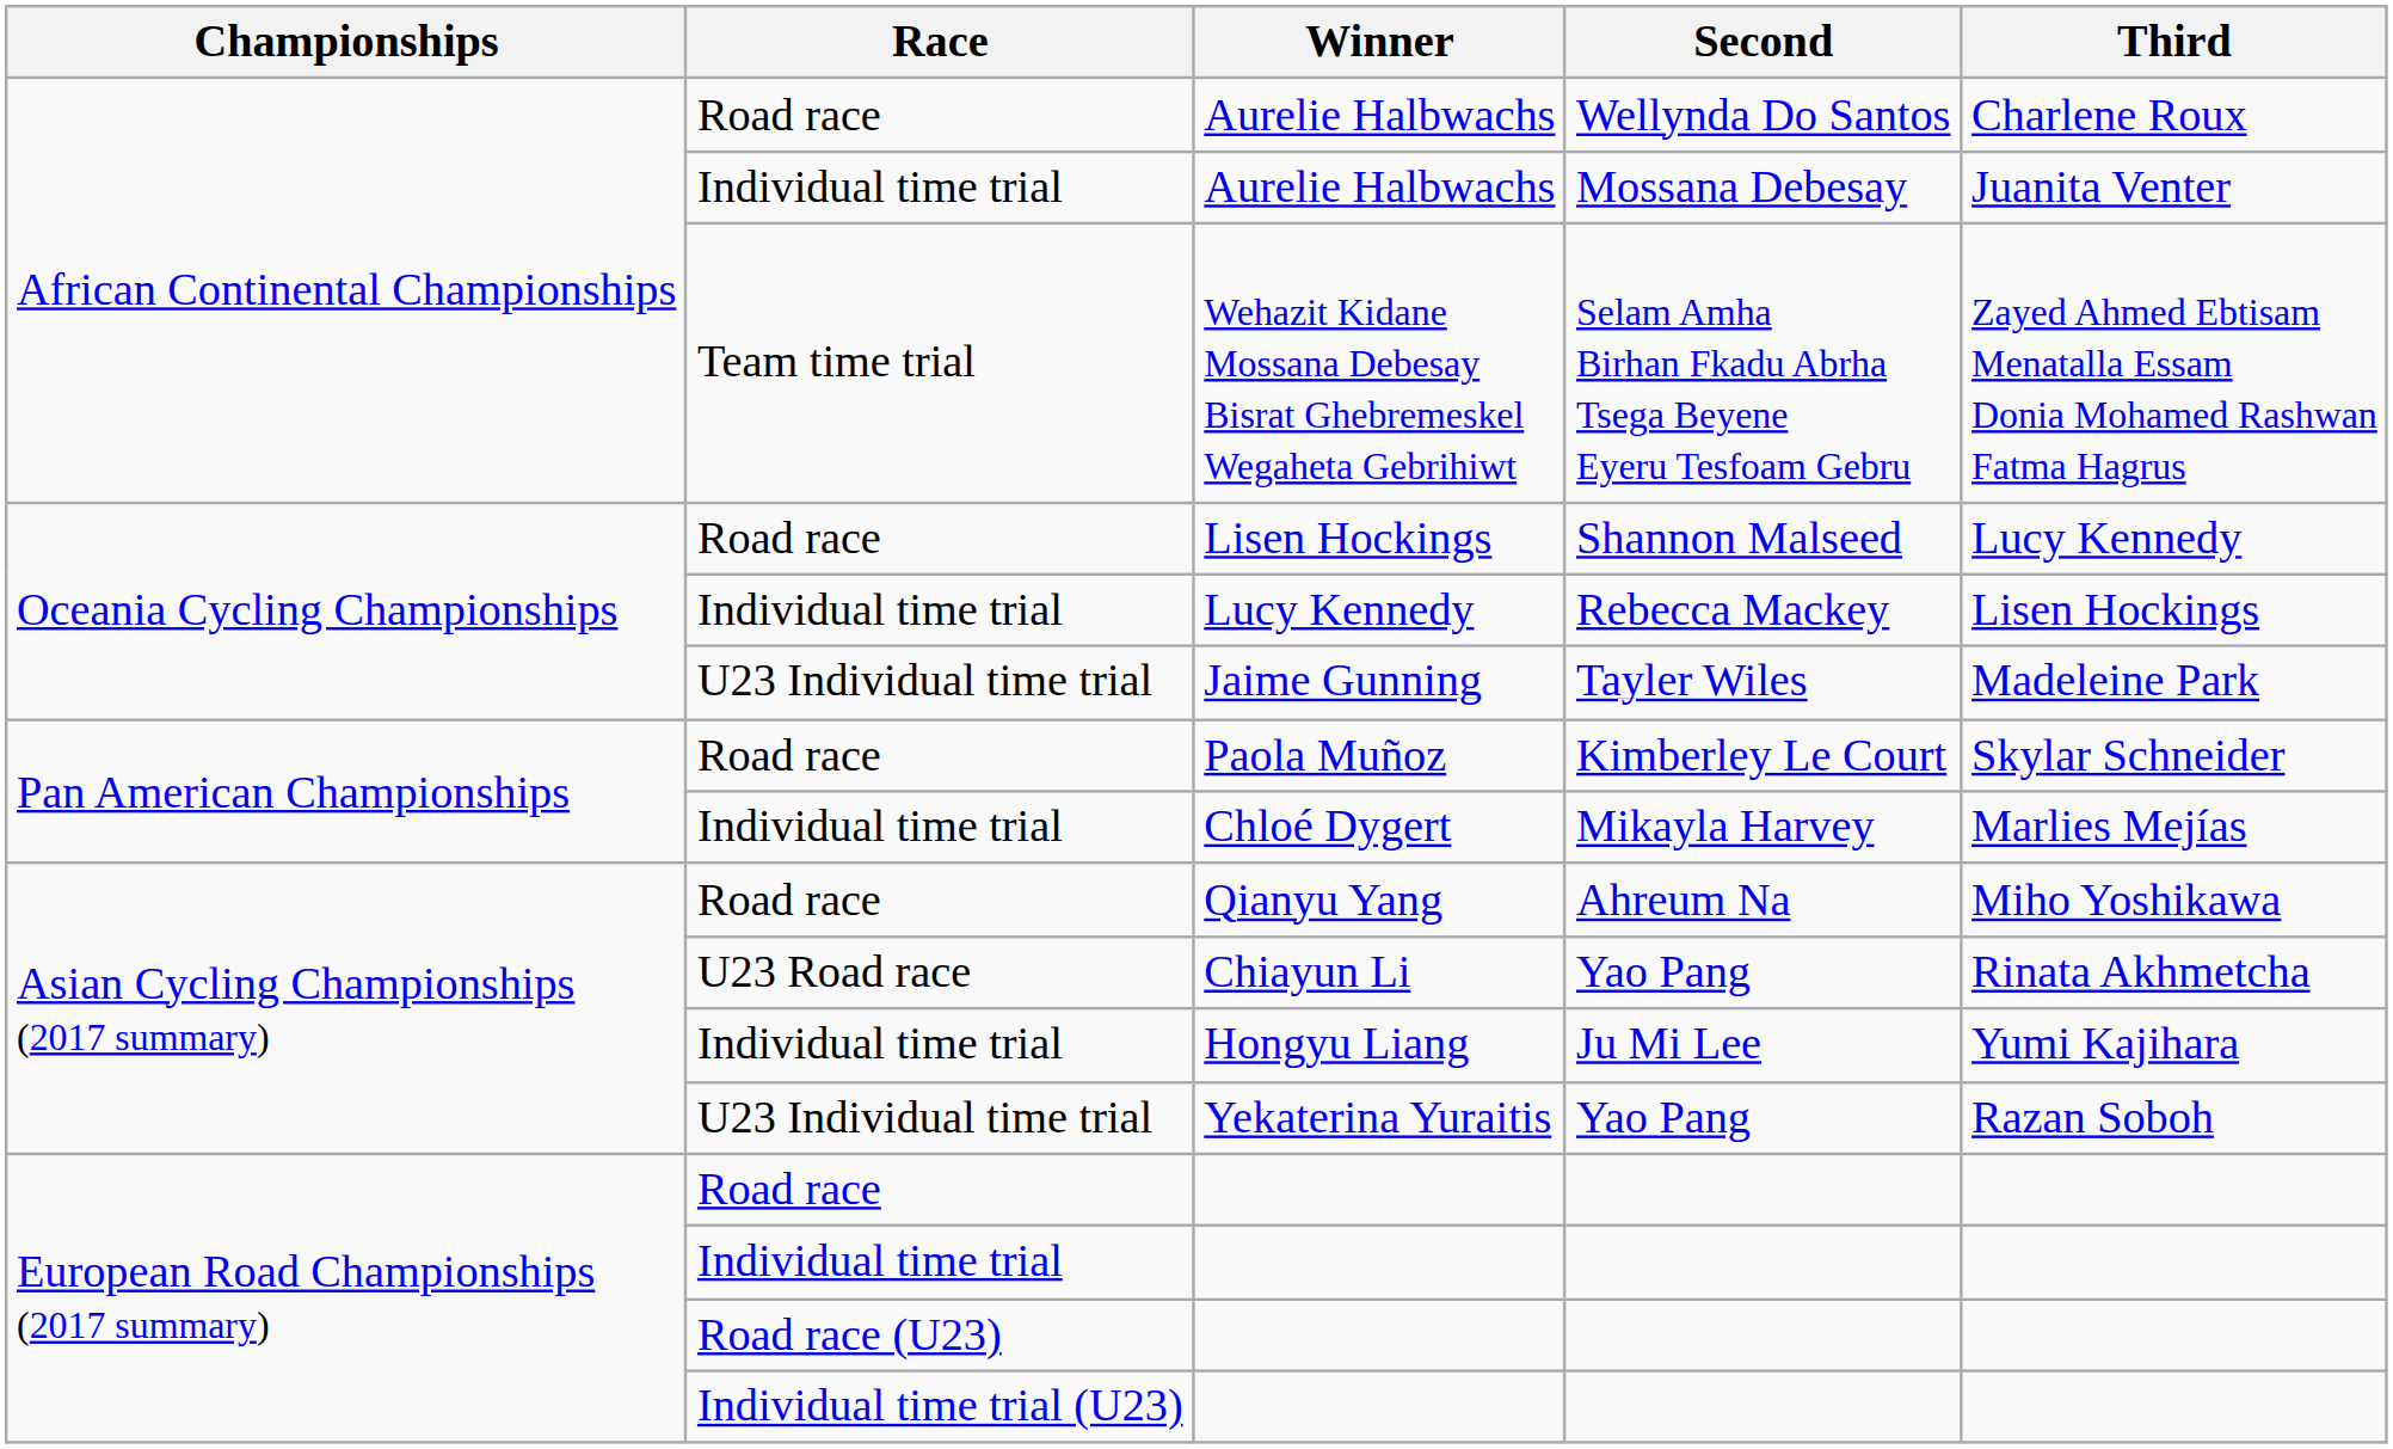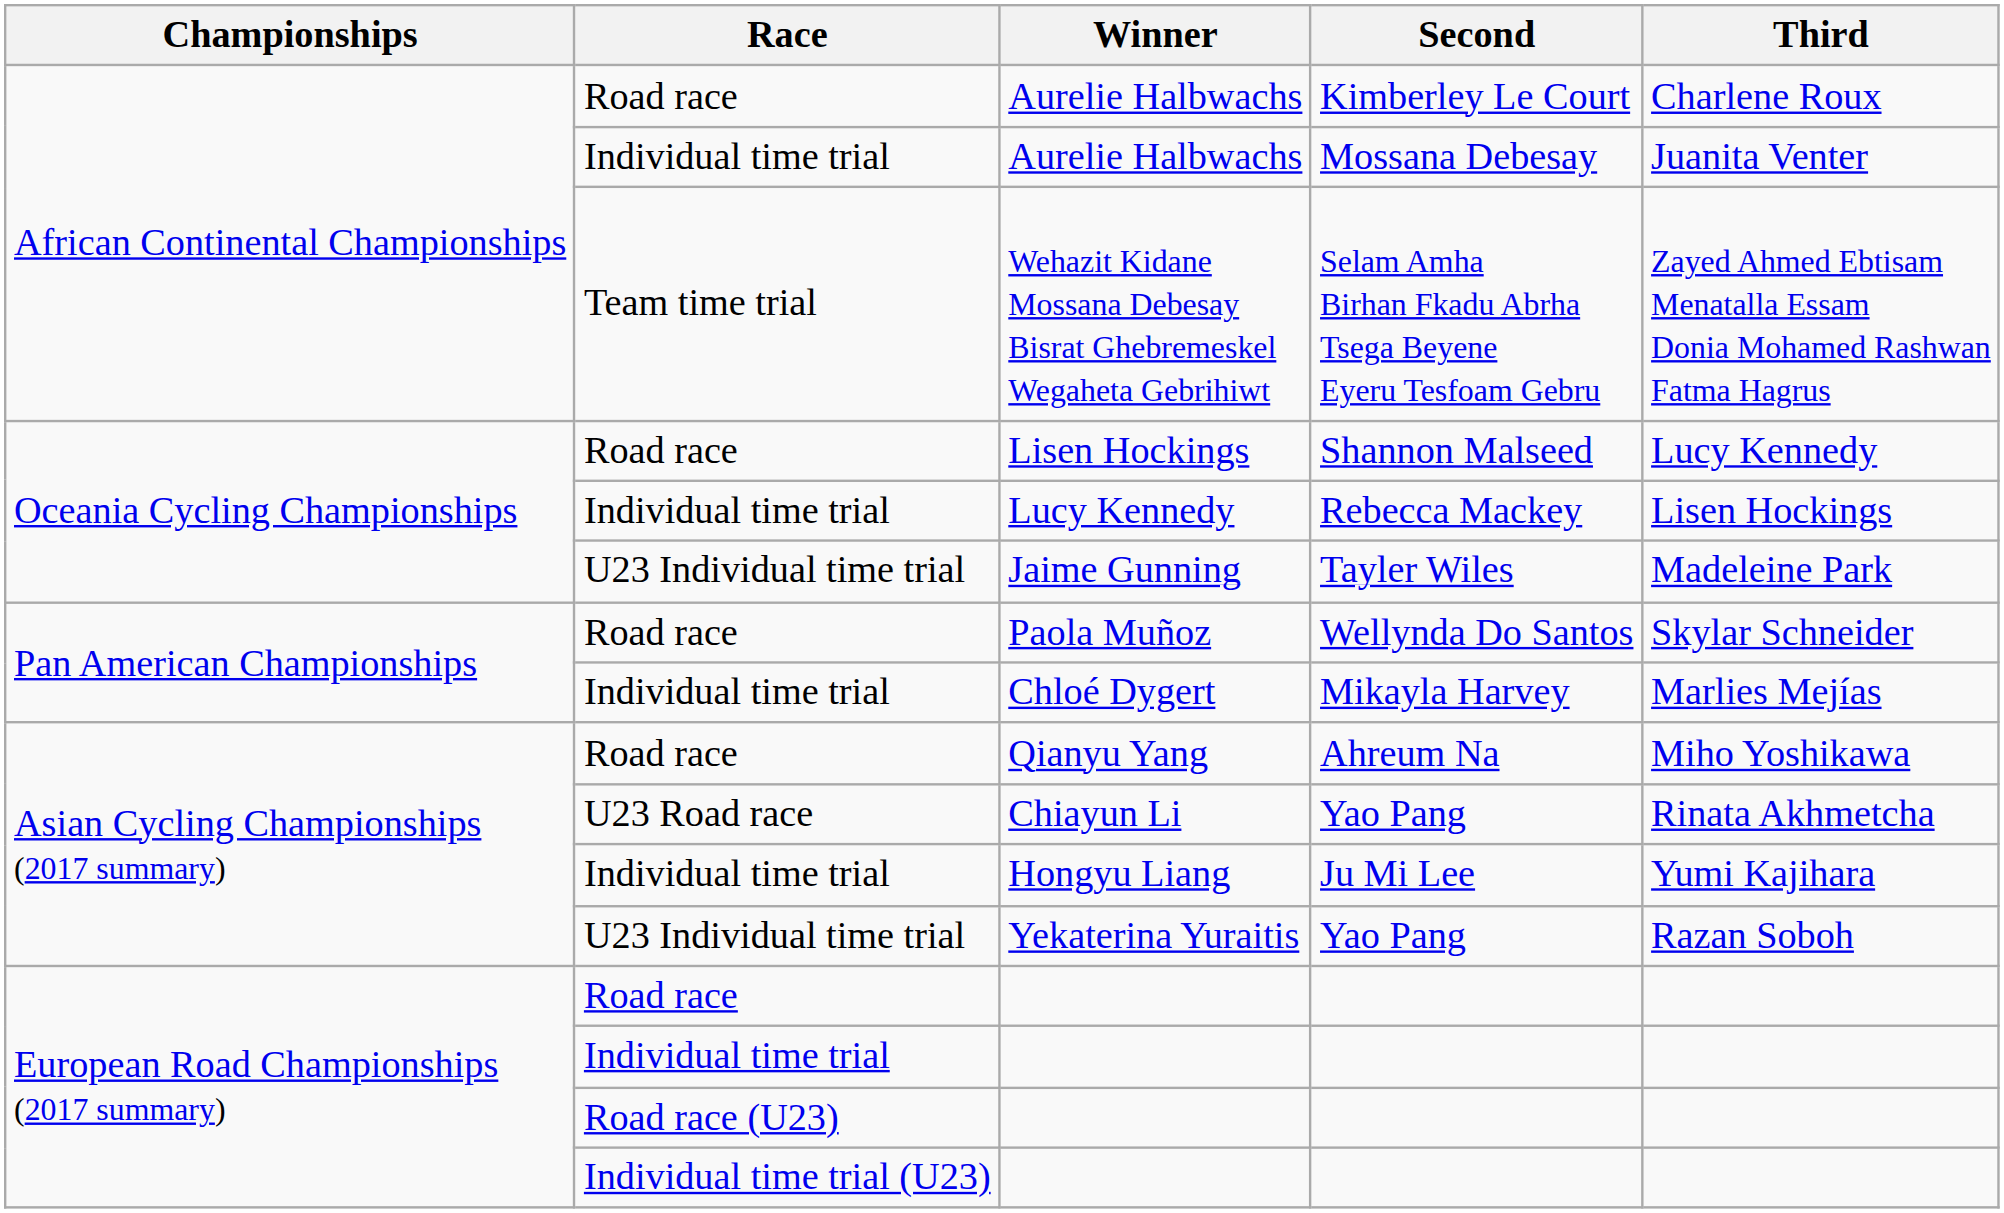Road race / Aurelie Halbwachs | Second: Wellynda Do Santos -> Kimberley Le Court
Paola Muñoz | Second: Kimberley Le Court -> Wellynda Do Santos
